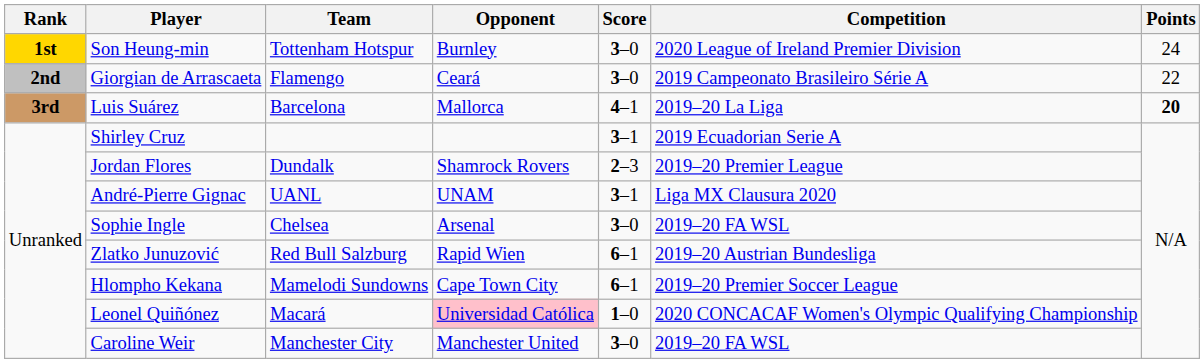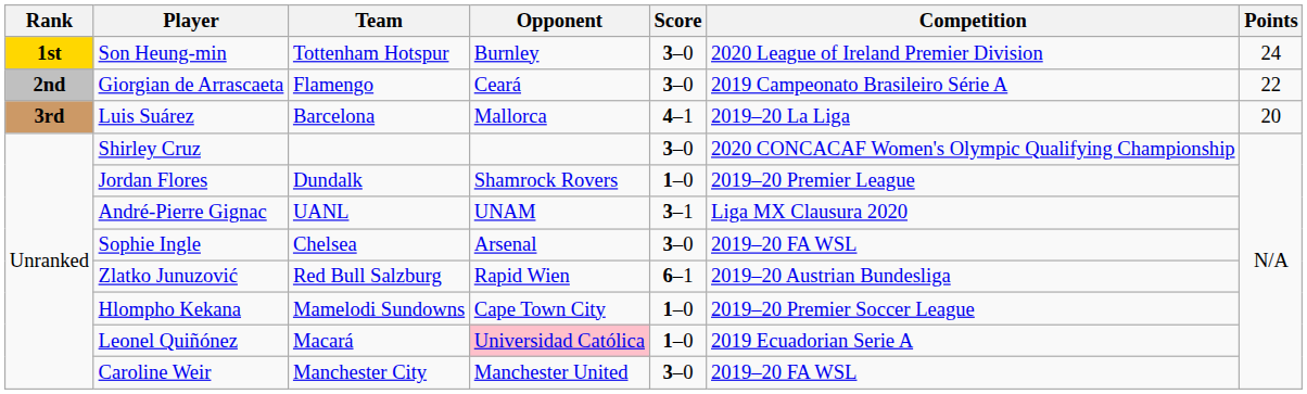Luis Suárez | Points: bold -> normal
Shirley Cruz | Score: 3–1 -> 3–0
Shirley Cruz | Competition: 2019 Ecuadorian Serie A -> 2020 CONCACAF Women's Olympic Qualifying Championship
Jordan Flores | Score: 2–3 -> 1–0
Hlompho Kekana | Score: 6–1 -> 1–0
Leonel Quiñónez | Competition: 2020 CONCACAF Women's Olympic Qualifying Championship -> 2019 Ecuadorian Serie A
